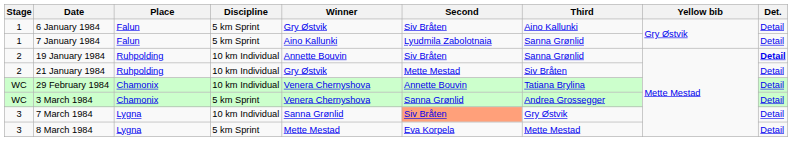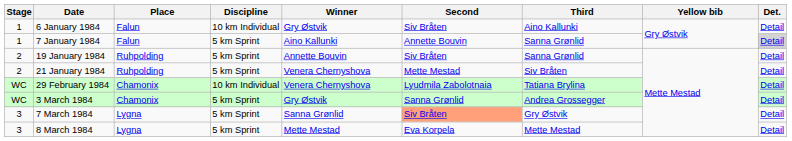6 January 1984 | Discipline: 5 km Sprint -> 10 km Individual
7 January 1984 | Second: Lyudmila Zabolotnaia -> Annette Bouvin
7 January 1984 | Det.: no background -> lightgrey background
19 January 1984 | Discipline: 10 km Individual -> 5 km Sprint
19 January 1984 | Det.: bold -> normal
21 January 1984 | Discipline: 10 km Individual -> 5 km Sprint
21 January 1984 | Winner: Gry Østvik -> Venera Chernyshova
29 February 1984 | Second: Annette Bouvin -> Lyudmila Zabolotnaia
3 March 1984 | Winner: Venera Chernyshova -> Gry Østvik
7 March 1984 | Discipline: 10 km Individual -> 5 km Sprint
